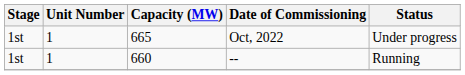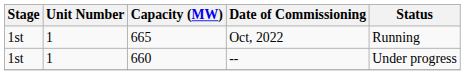Oct, 2022 | Status: Under progress -> Running
-- | Status: Running -> Under progress
